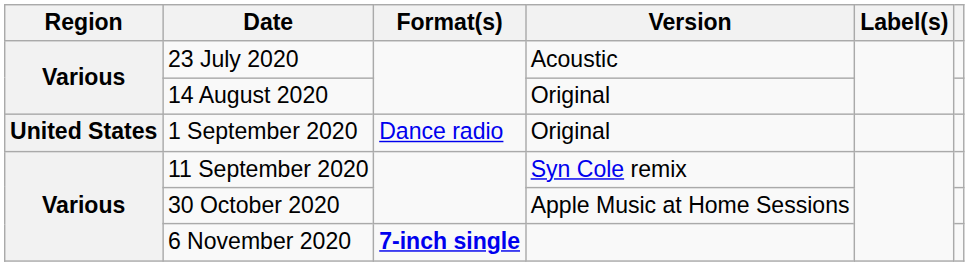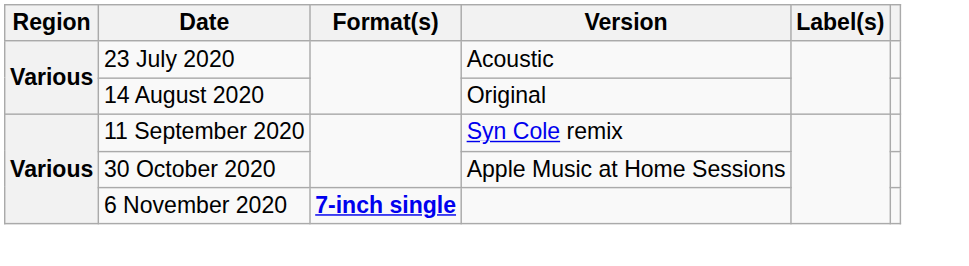- row: United States | 1 September 2020 | Dance radio | Original
